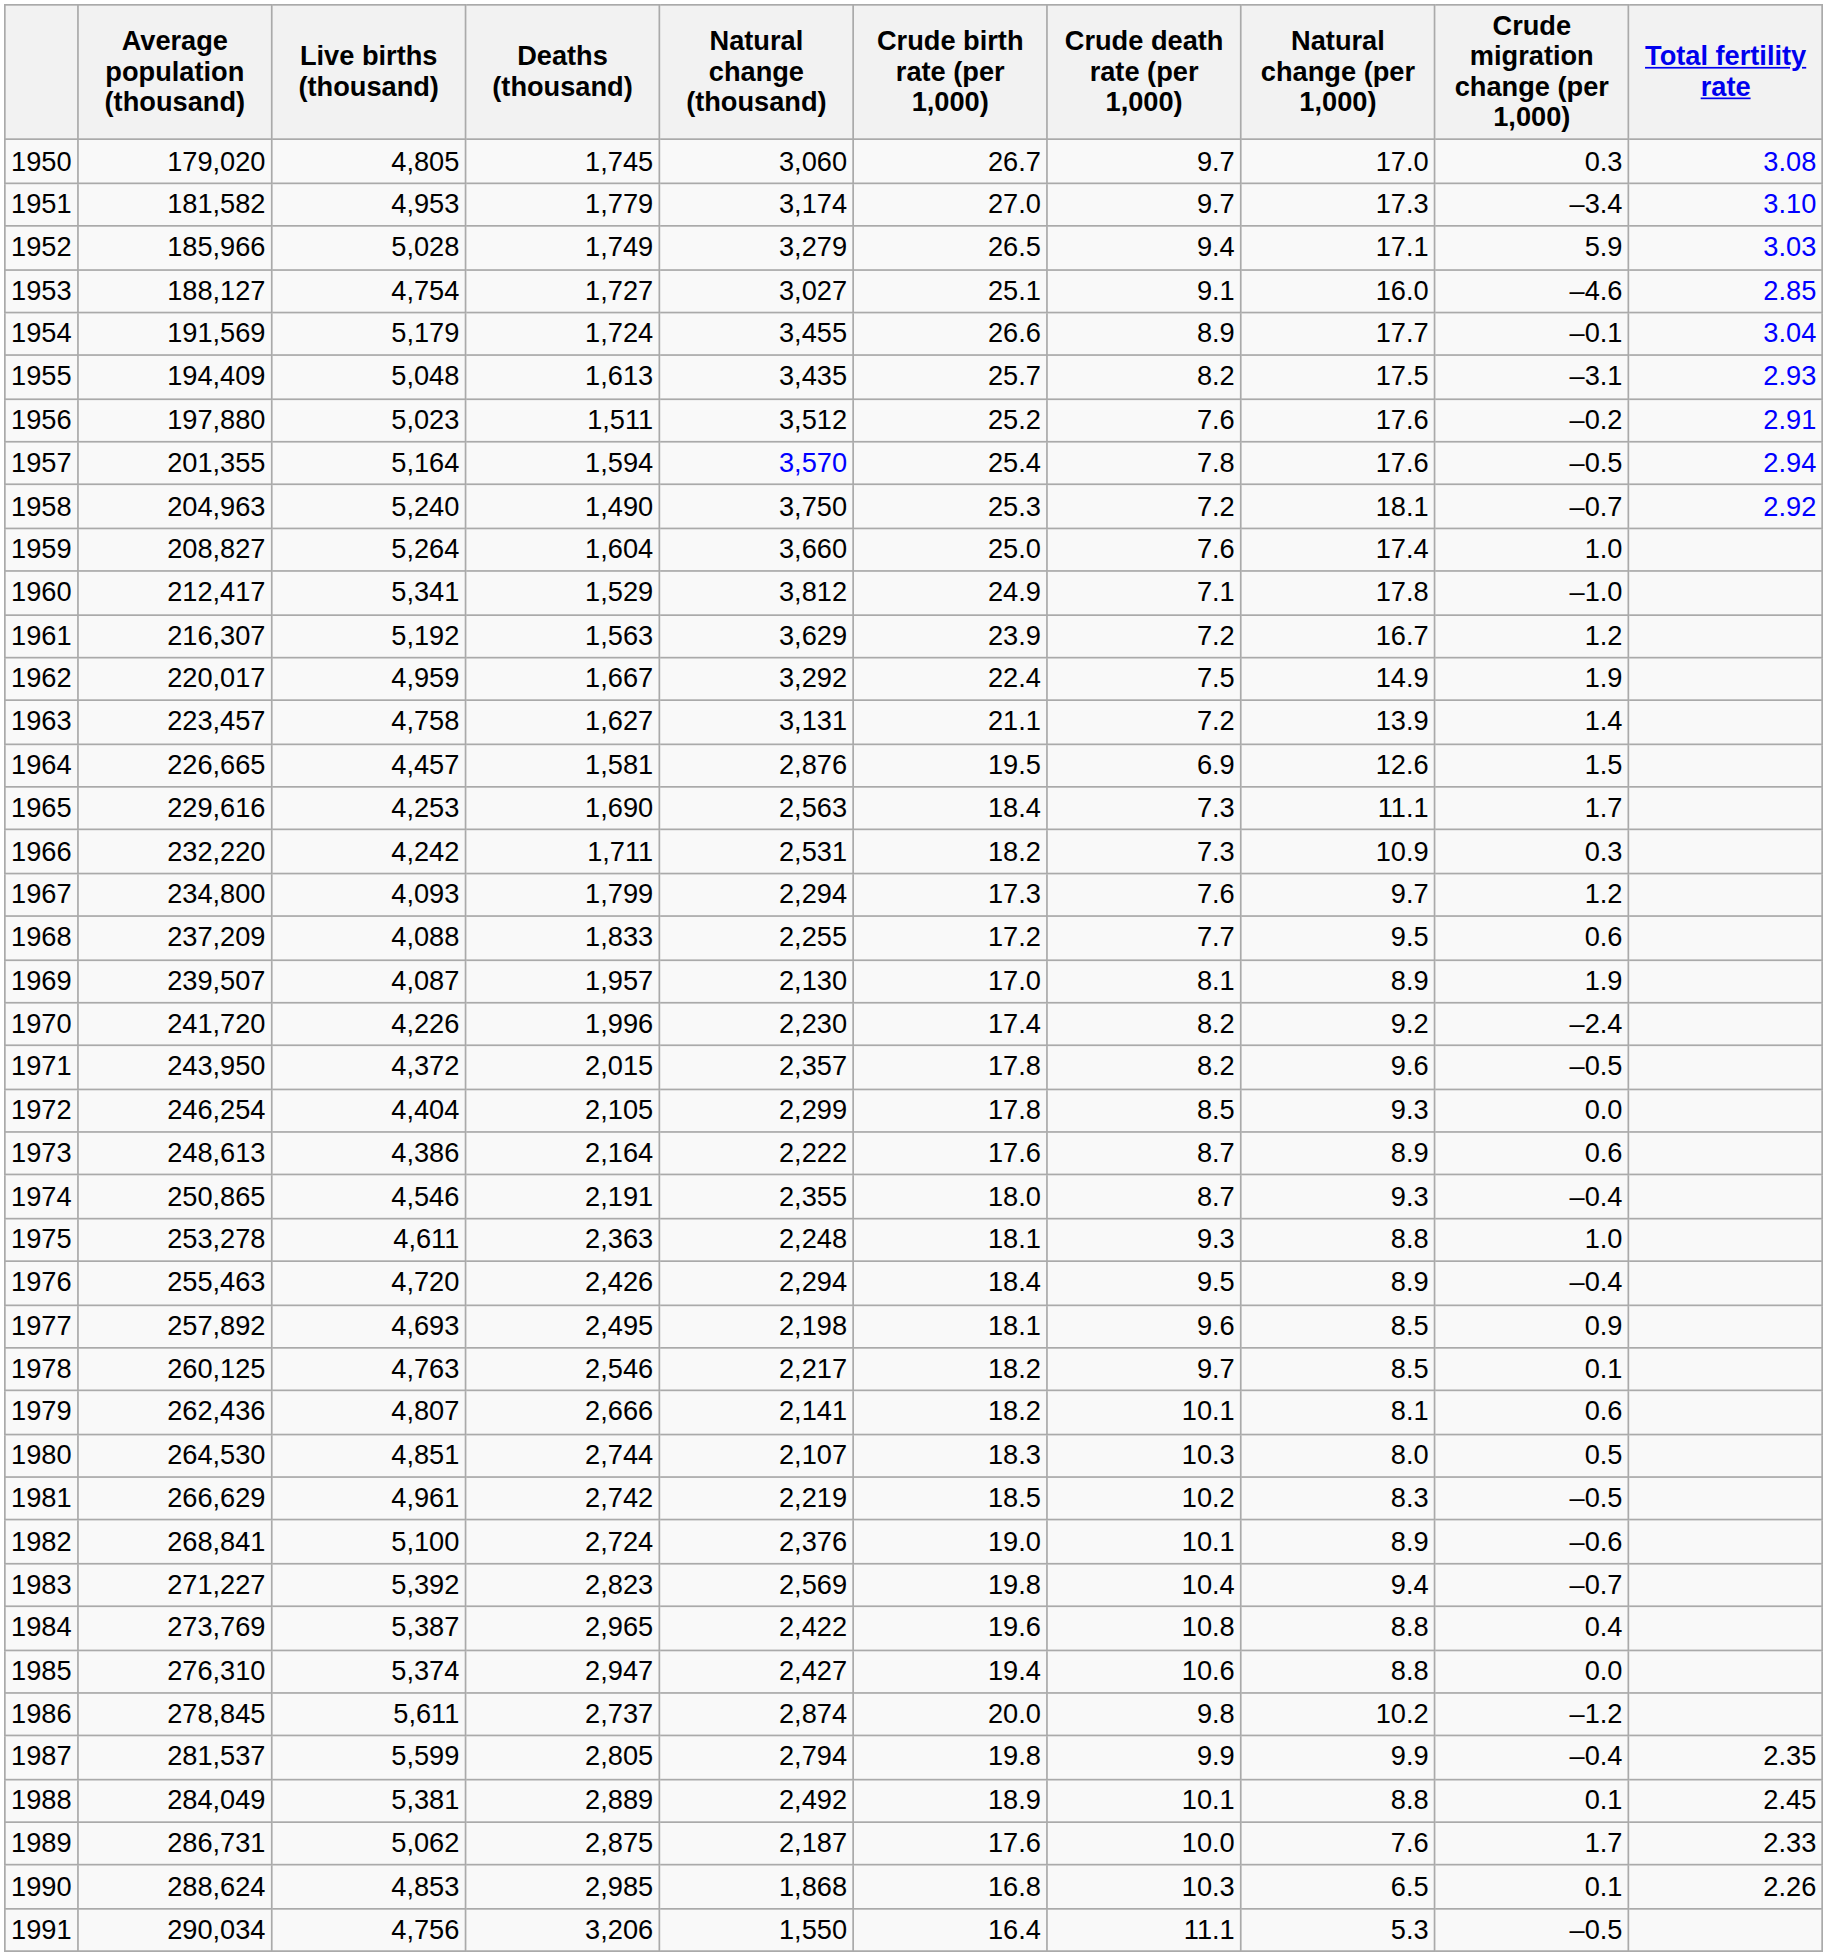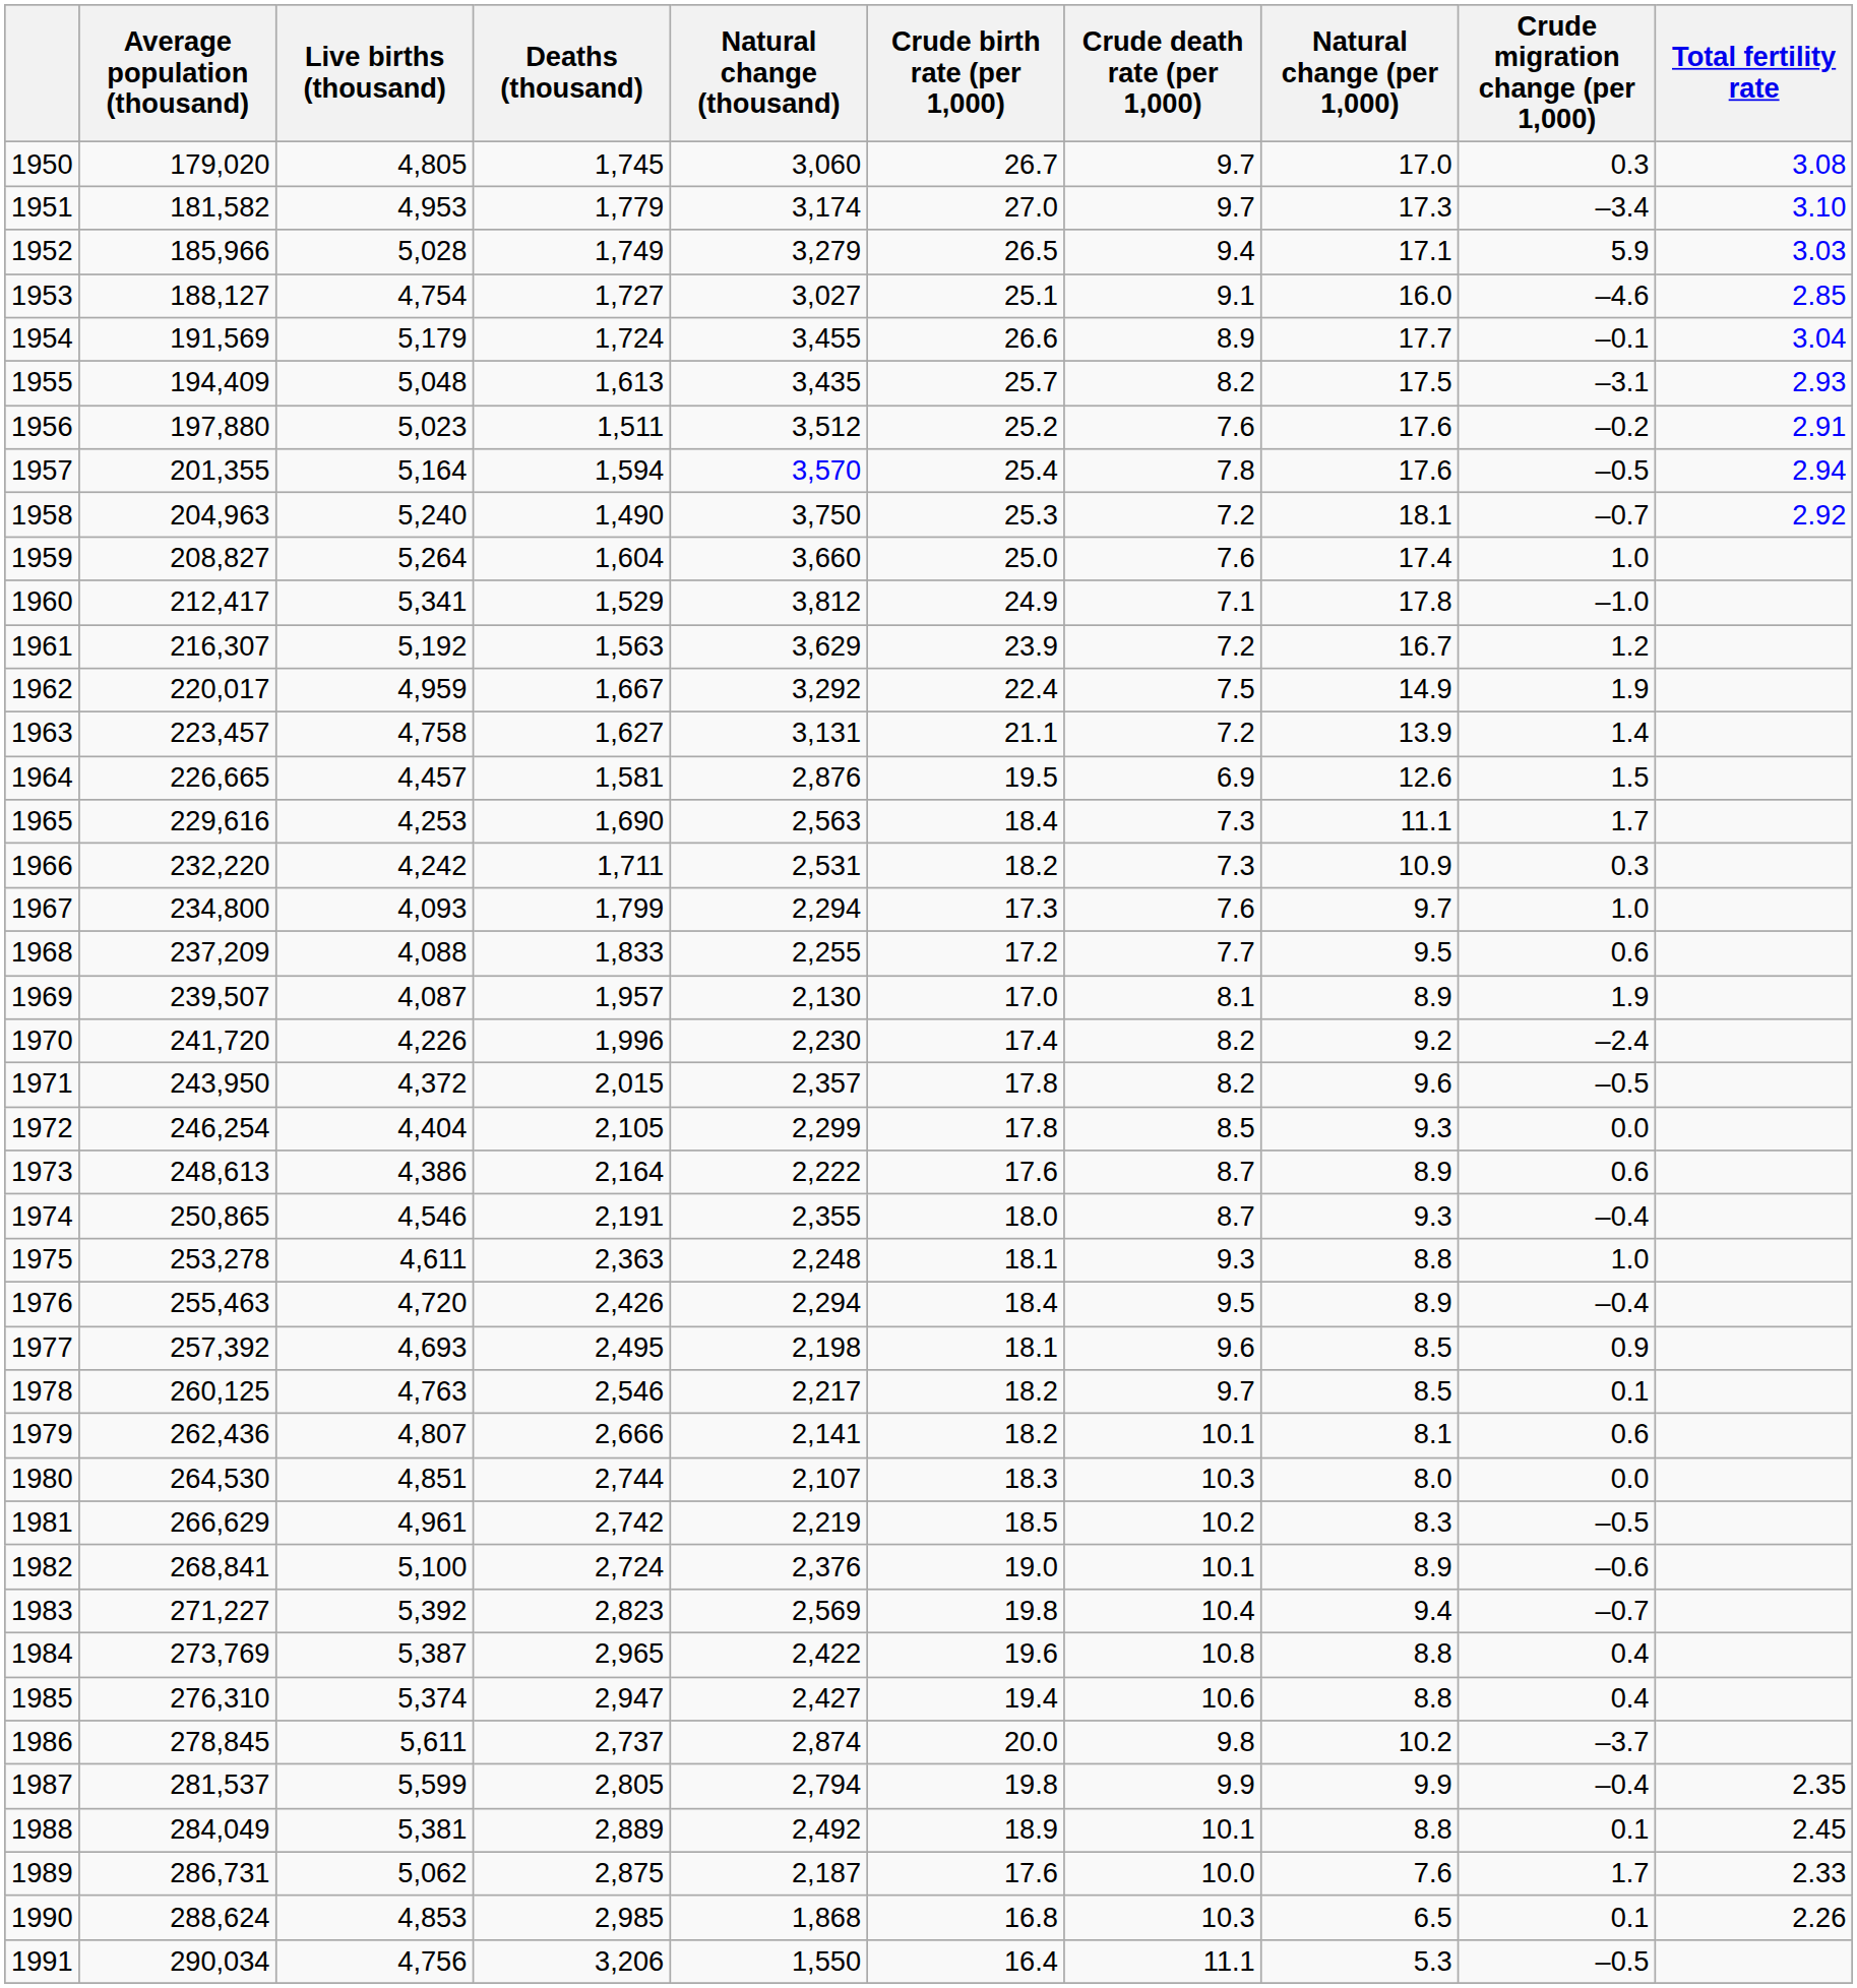1967 | Crude migration change (per 1,000): 1.2 -> 1.0
1977 | Average population (thousand): 257,892 -> 257,392
1980 | Crude migration change (per 1,000): 0.5 -> 0.0
1985 | Crude migration change (per 1,000): 0.0 -> 0.4
1986 | Crude migration change (per 1,000): –1.2 -> –3.7
